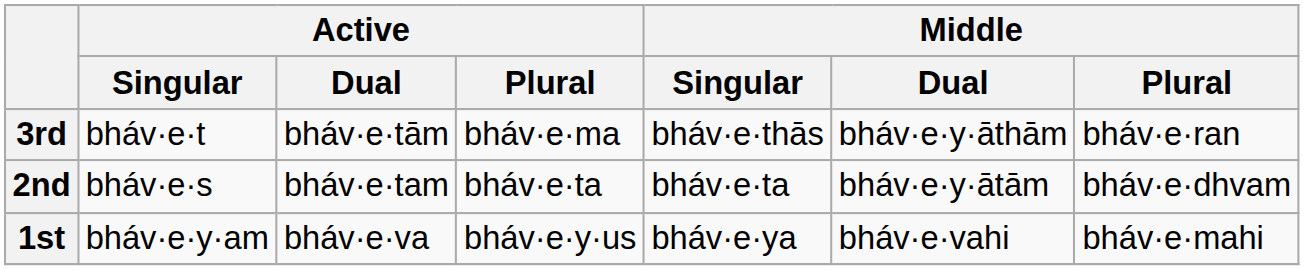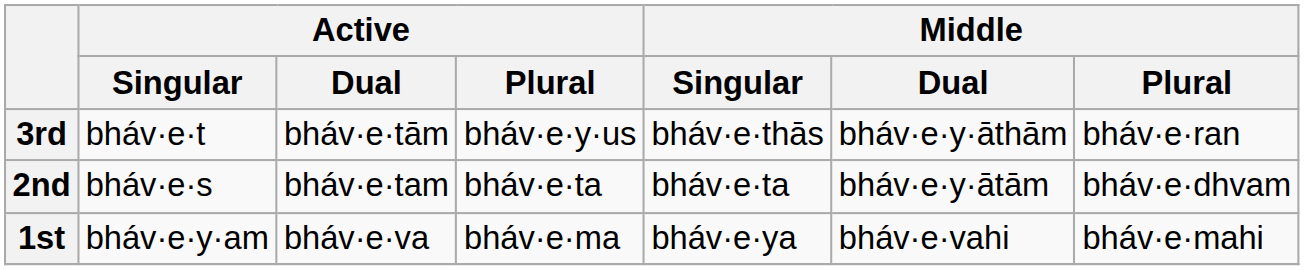3rd | Active / Plural: bháv·e·ma -> bháv·e·y·us
1st | Active / Plural: bháv·e·y·us -> bháv·e·ma
